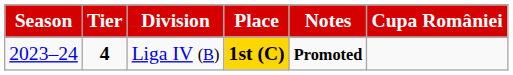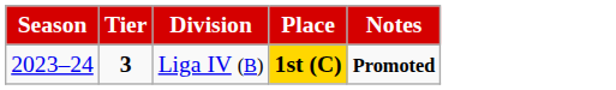- column: Cupa României
Liga IV (B) | Tier: 4 -> 3
